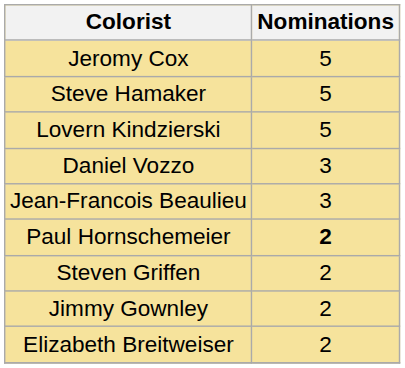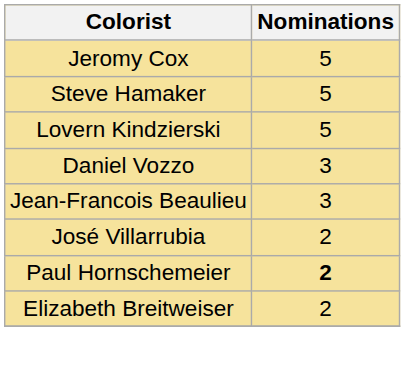+ row: José Villarrubia | 2
- row: Steven Griffen | 2
- row: Jimmy Gownley | 2
